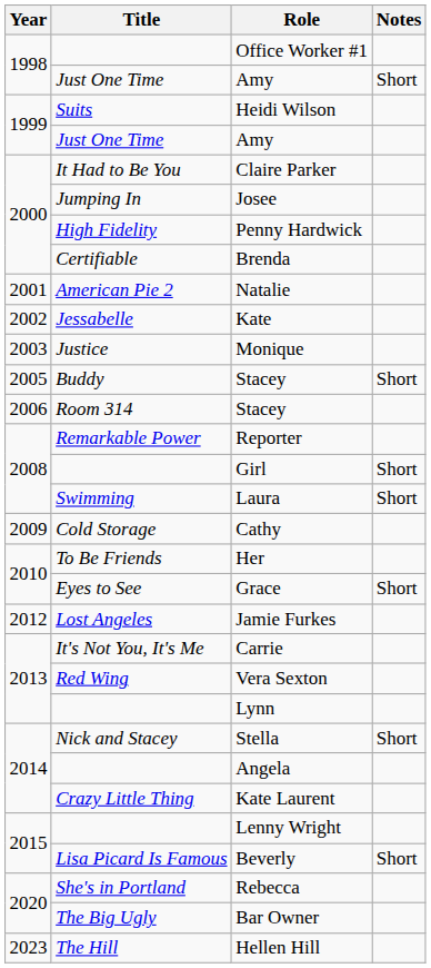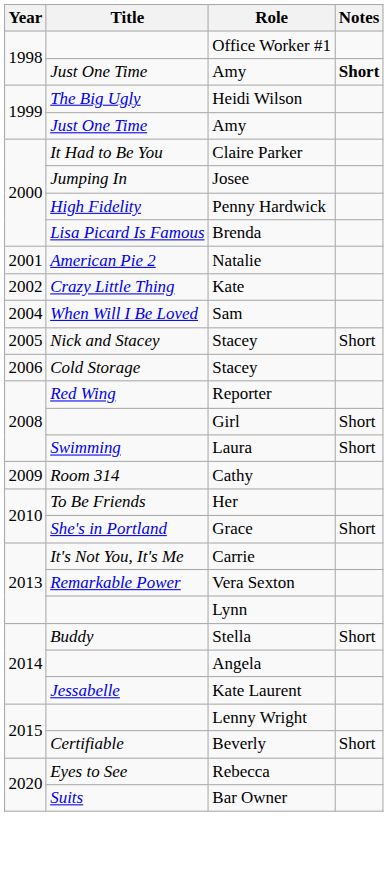1998 / Amy | Notes: normal -> bold
Heidi Wilson | Title: Suits -> The Big Ugly
Brenda | Title: Certifiable -> Lisa Picard Is Famous
Kate | Title: Jessabelle -> Crazy Little Thing
- row: 2003 | Justice | Monique
+ row: 2004 | When Will I Be Loved | Sam
2005 / Stacey | Title: Buddy -> Nick and Stacey
2006 / Stacey | Title: Room 314 -> Cold Storage
Reporter | Title: Remarkable Power -> Red Wing
Cathy | Title: Cold Storage -> Room 314
Grace | Title: Eyes to See -> She's in Portland
- row: 2012 | Lost Angeles | Jamie Furkes
Vera Sexton | Title: Red Wing -> Remarkable Power
Stella | Title: Nick and Stacey -> Buddy
Kate Laurent | Title: Crazy Little Thing -> Jessabelle
Beverly | Title: Lisa Picard Is Famous -> Certifiable
Rebecca | Title: She's in Portland -> Eyes to See
Bar Owner | Title: The Big Ugly -> Suits
- row: 2023 | The Hill | Hellen Hill
